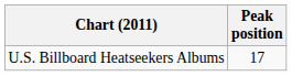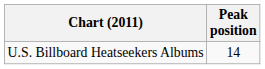U.S. Billboard Heatseekers Albums | Peak position: 17 -> 14
